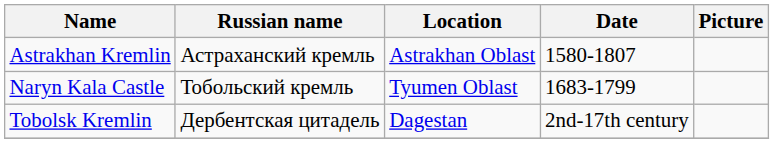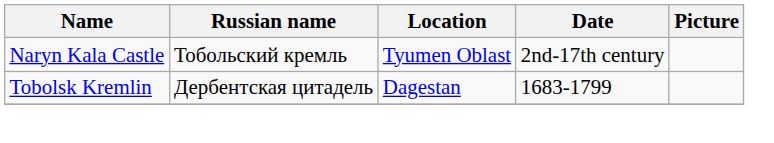- row: Astrakhan Kremlin | Астраханский кремль | Astrakhan Oblast | 1580-1807
Naryn Kala Castle | Date: 1683-1799 -> 2nd-17th century
Tobolsk Kremlin | Date: 2nd-17th century -> 1683-1799
